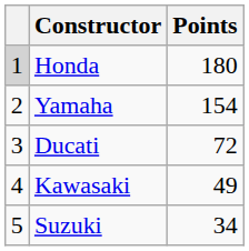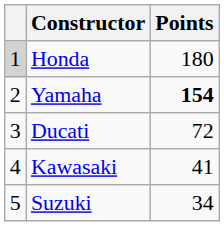Yamaha | Points: normal -> bold
Kawasaki | Points: 49 -> 41
